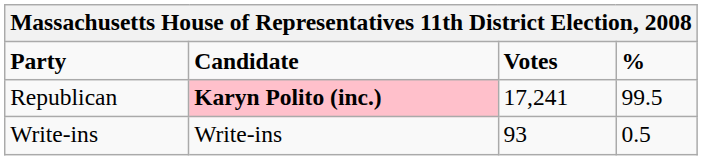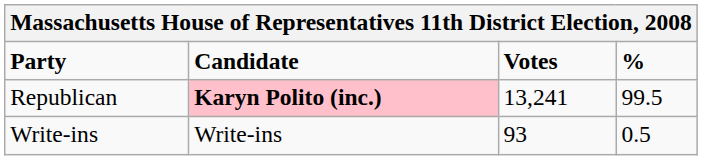Republican | Votes: 17,241 -> 13,241
